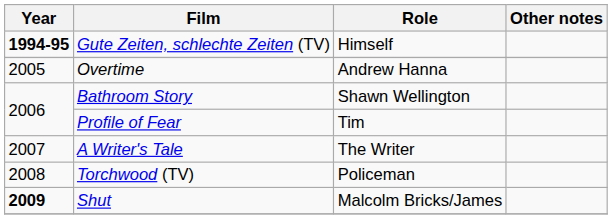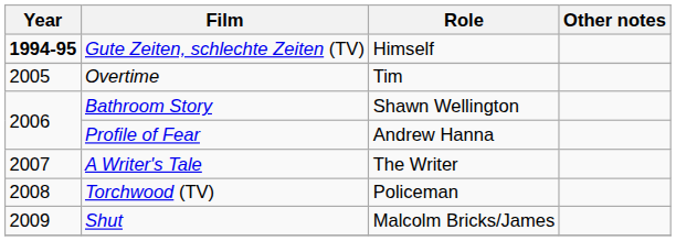Overtime | Role: Andrew Hanna -> Tim
Profile of Fear | Role: Tim -> Andrew Hanna
Shut | Year: bold -> normal
